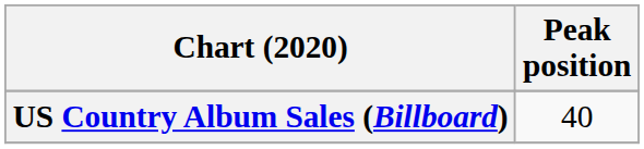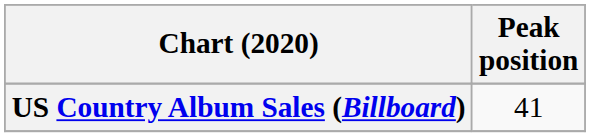US Country Album Sales (Billboard) | Peak position: 40 -> 41
